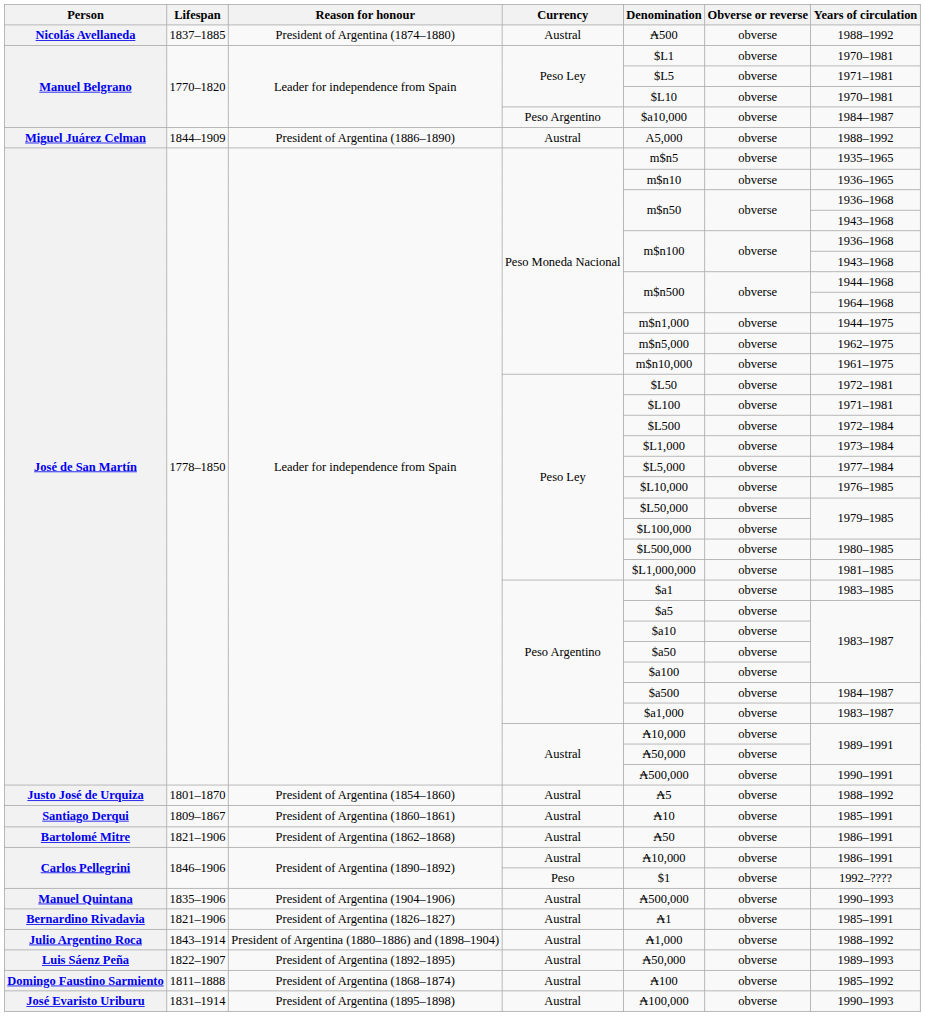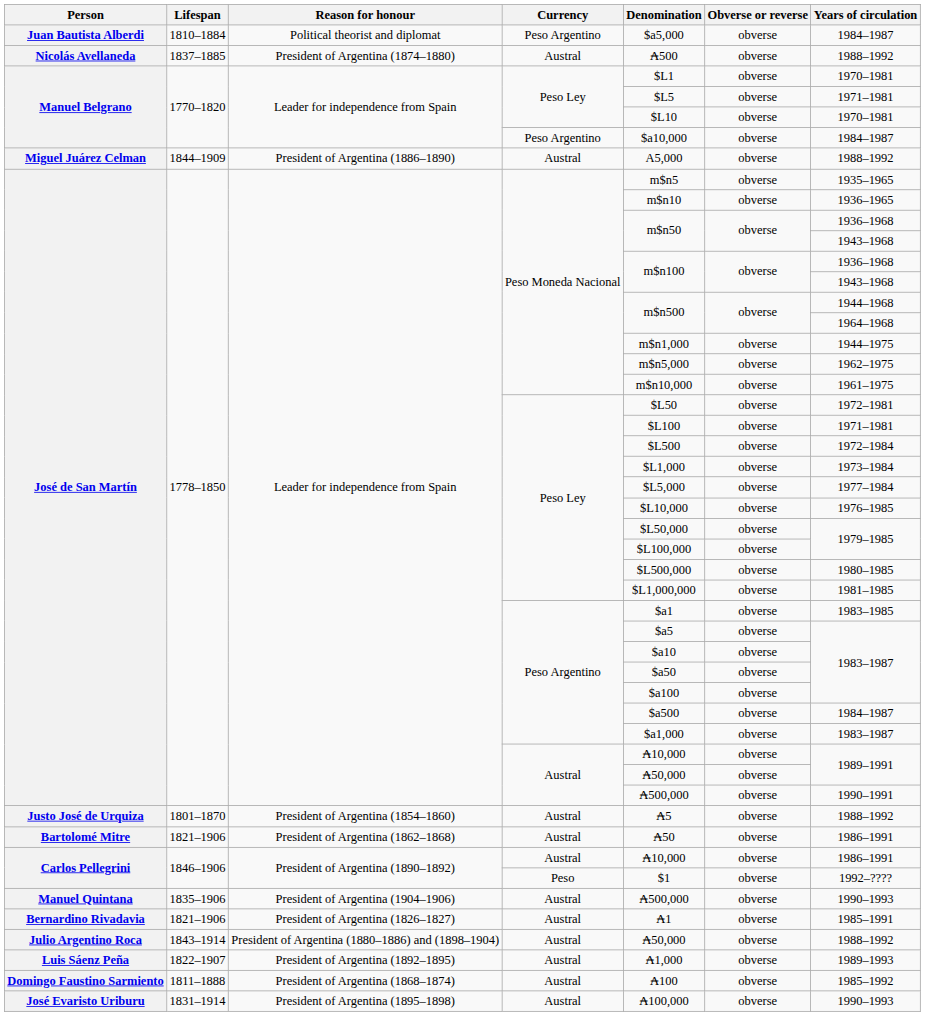+ row: Juan Bautista Alberdi | 1810–1884 | Political theorist and diplomat | Peso Argentino | $a5,000 | obverse | 1984–1987
- row: Santiago Derqui | 1809–1867 | President of Argentina (1860–1861) | Austral | ₳10 | obverse | 1985–1991
Julio Argentino Roca | Denomination: ₳1,000 -> ₳50,000
Luis Sáenz Peña | Denomination: ₳50,000 -> ₳1,000
